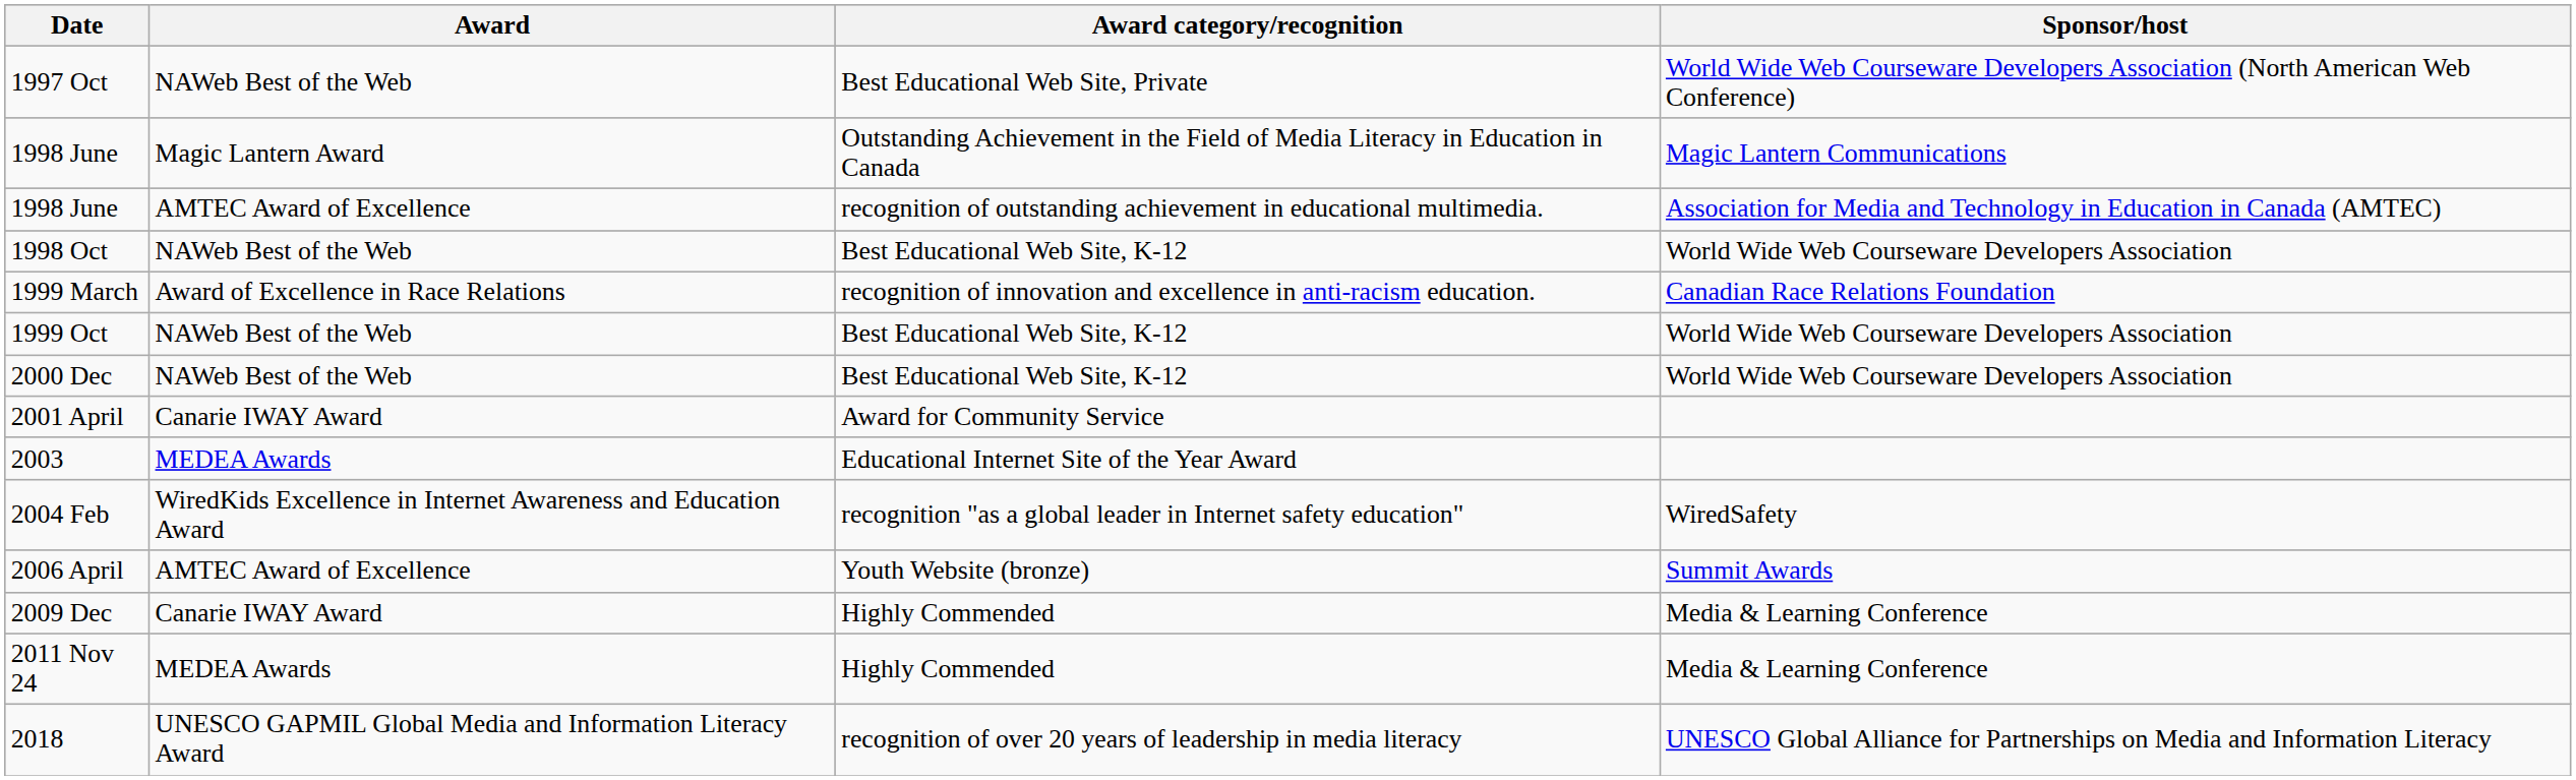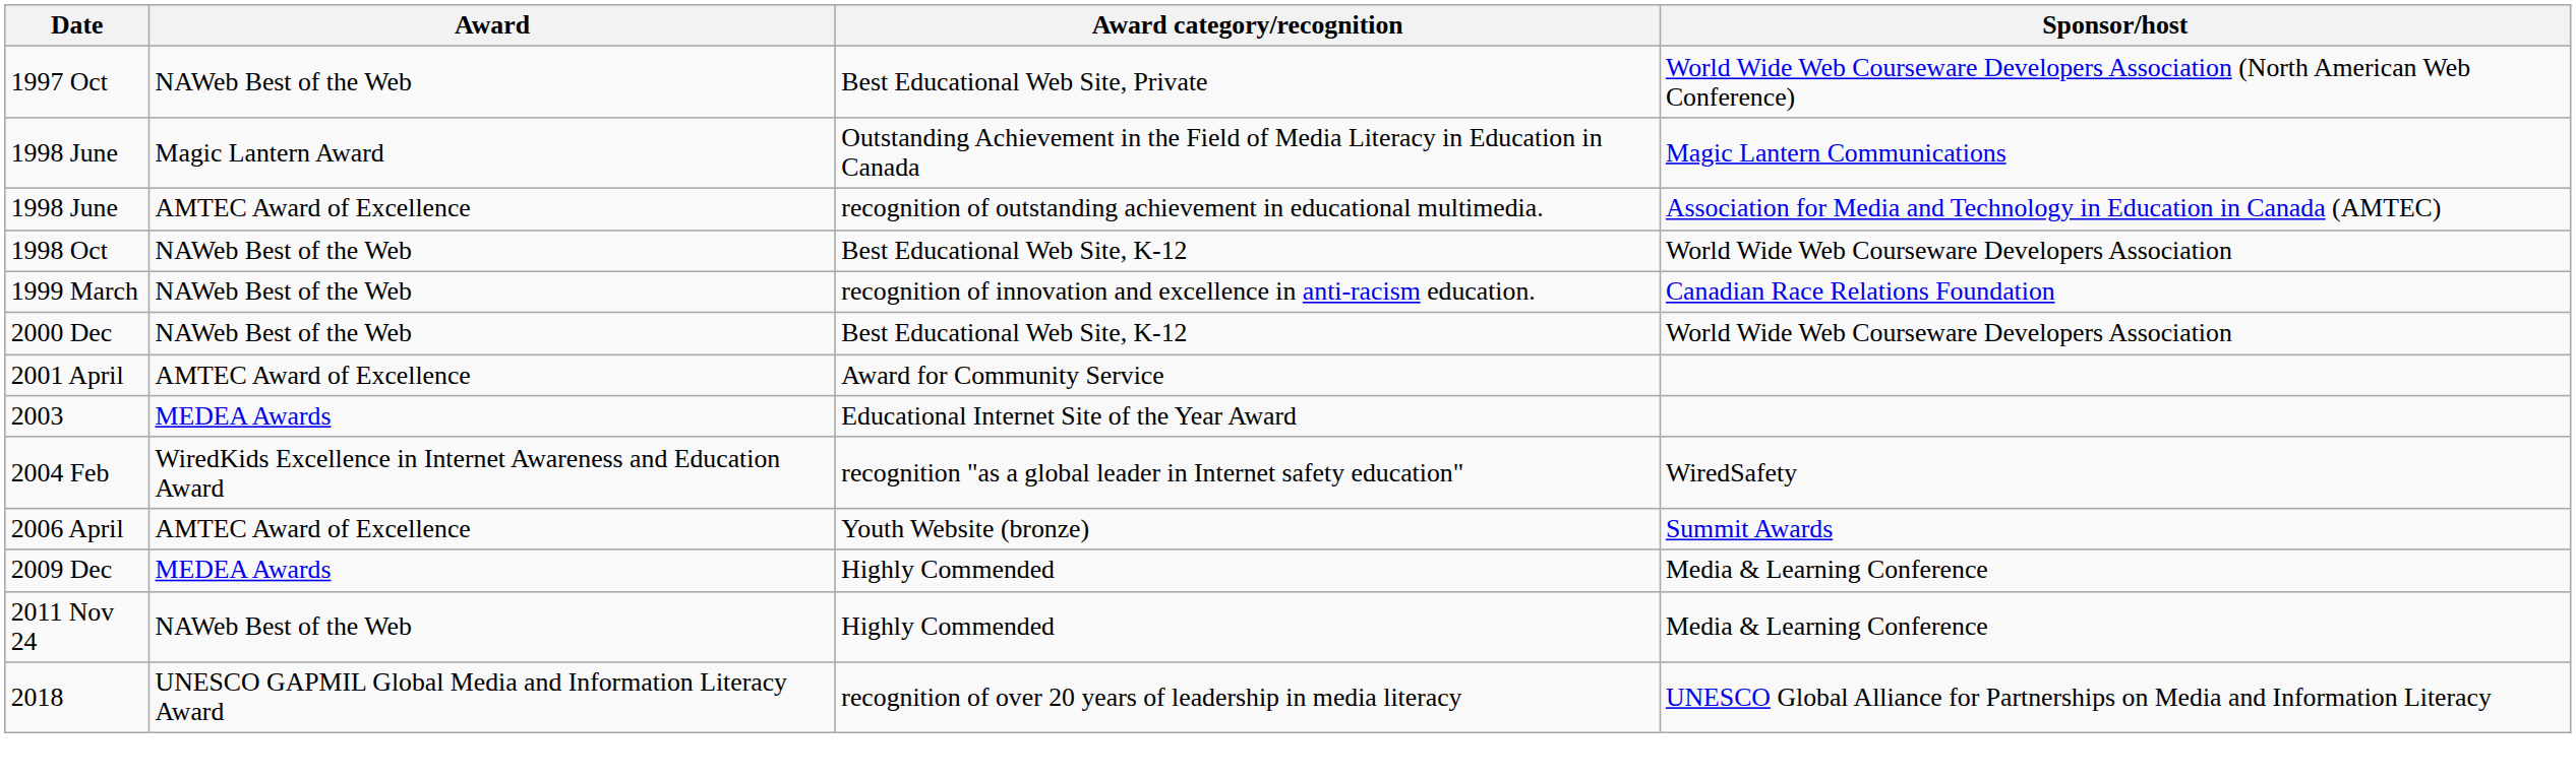1999 March | Award: Award of Excellence in Race Relations -> NAWeb Best of the Web
- row: 1999 Oct | NAWeb Best of the Web | Best Educational Web Site, K-12 | World Wide Web Courseware Developers Association
2001 April | Award: Canarie IWAY Award -> AMTEC Award of Excellence
2009 Dec | Award: Canarie IWAY Award -> MEDEA Awards
2011 Nov 24 | Award: MEDEA Awards -> NAWeb Best of the Web
